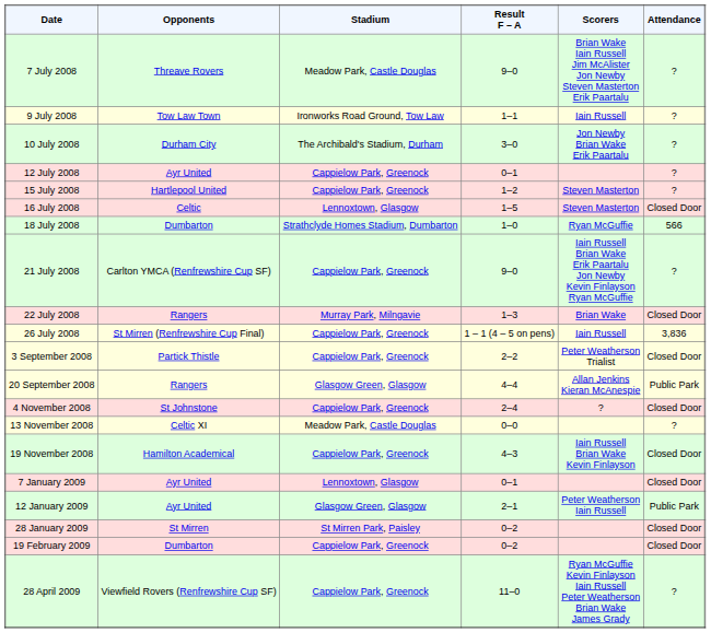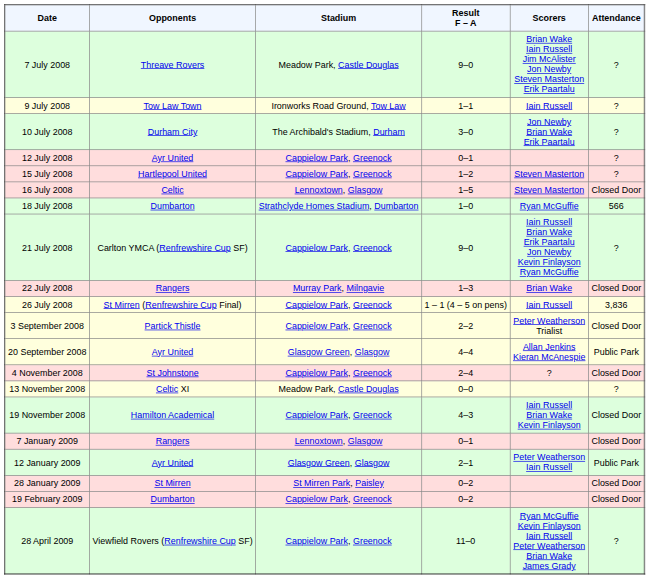20 September 2008 | Opponents: Rangers -> Ayr United
7 January 2009 | Opponents: Ayr United -> Rangers
